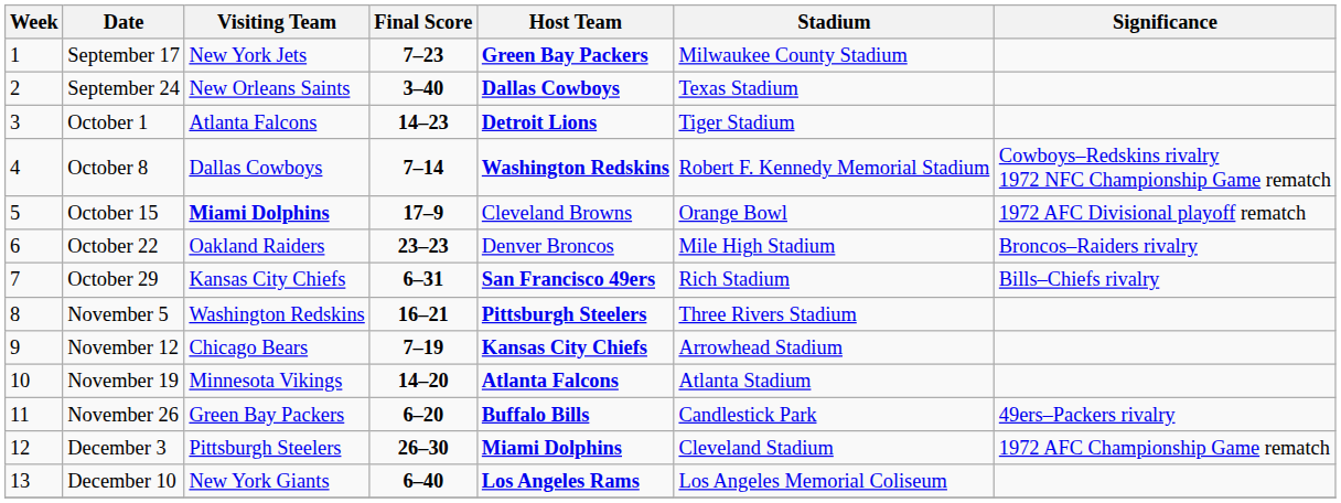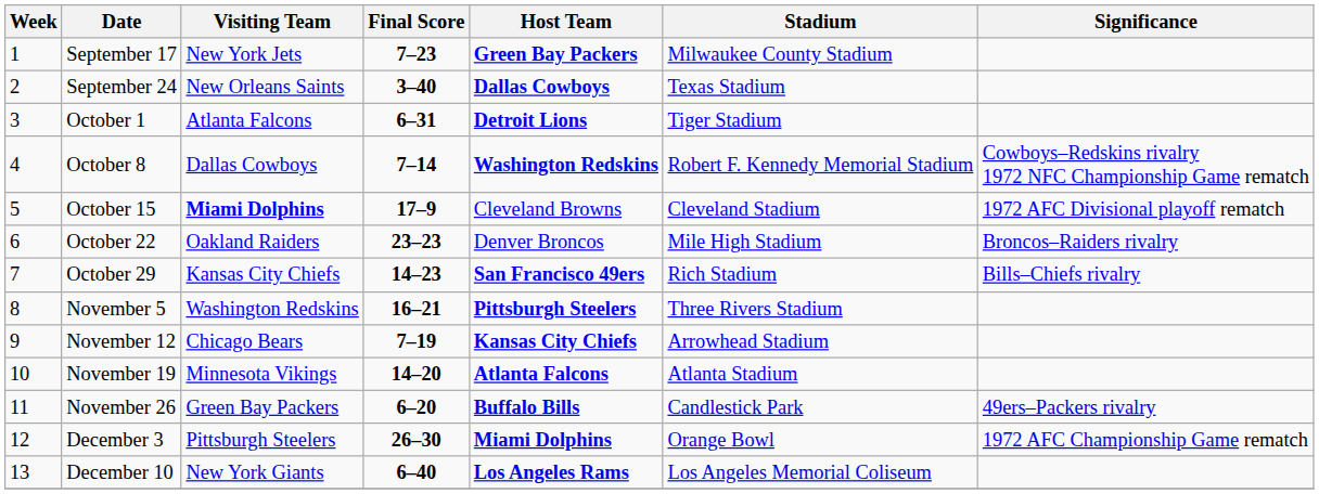October 1 | Final Score: 14–23 -> 6–31
October 15 | Stadium: Orange Bowl -> Cleveland Stadium
October 29 | Final Score: 6–31 -> 14–23
December 3 | Stadium: Cleveland Stadium -> Orange Bowl
